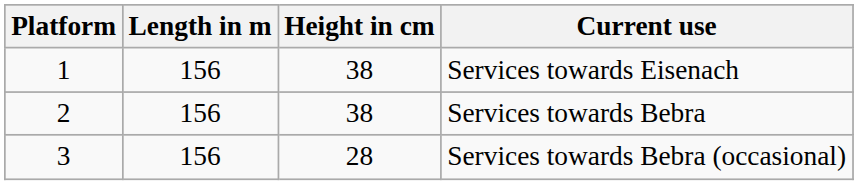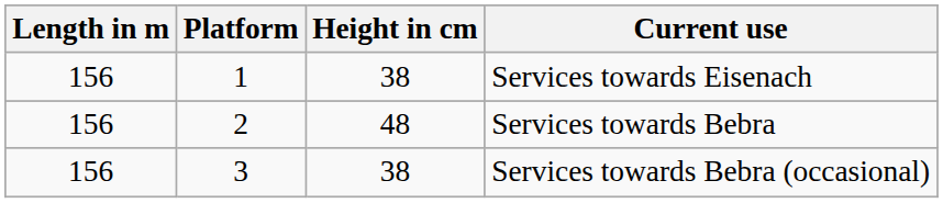columns swapped: Platform <-> Length in m
Services towards Bebra | Height in cm: 38 -> 48
Services towards Bebra (occasional) | Height in cm: 28 -> 38
